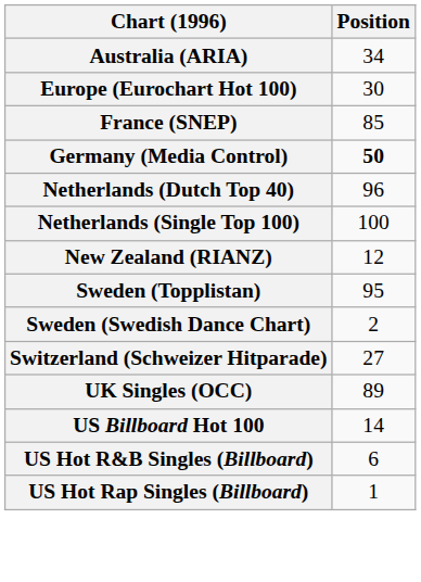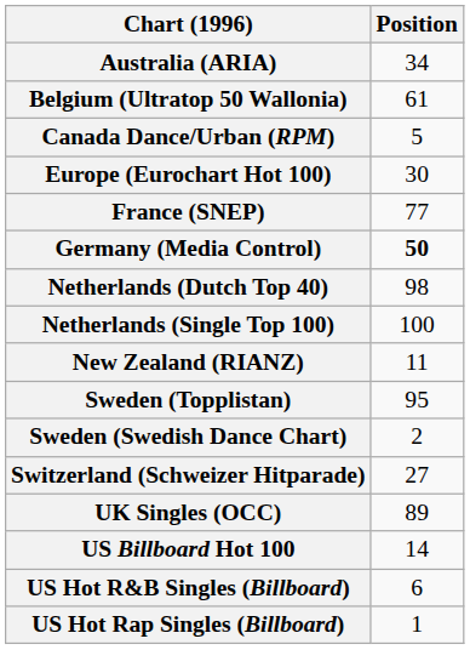+ row: Belgium (Ultratop 50 Wallonia) | 61
+ row: Canada Dance/Urban (RPM) | 5
France (SNEP) | Position: 85 -> 77
Netherlands (Dutch Top 40) | Position: 96 -> 98
New Zealand (RIANZ) | Position: 12 -> 11
